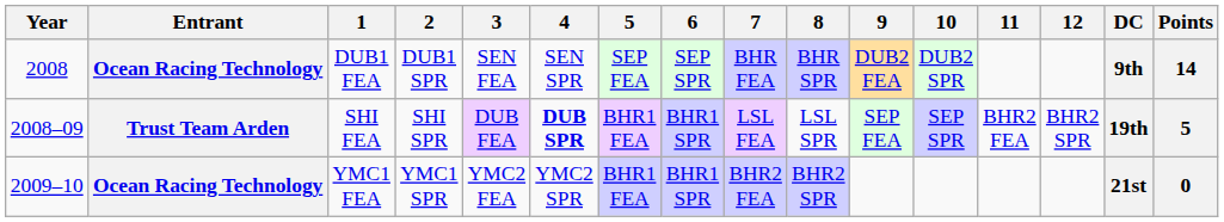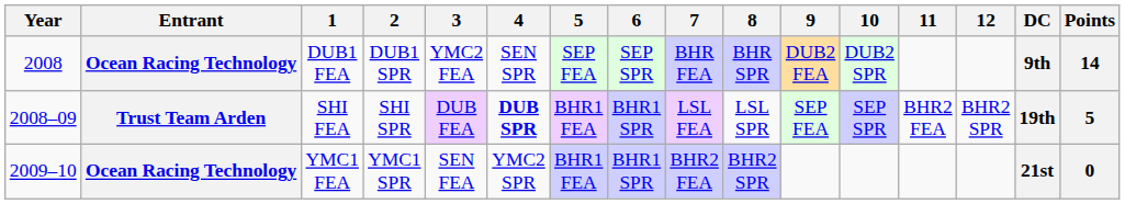DUB1 FEA | 3: SEN FEA -> YMC2 FEA
YMC1 FEA | 3: YMC2 FEA -> SEN FEA
